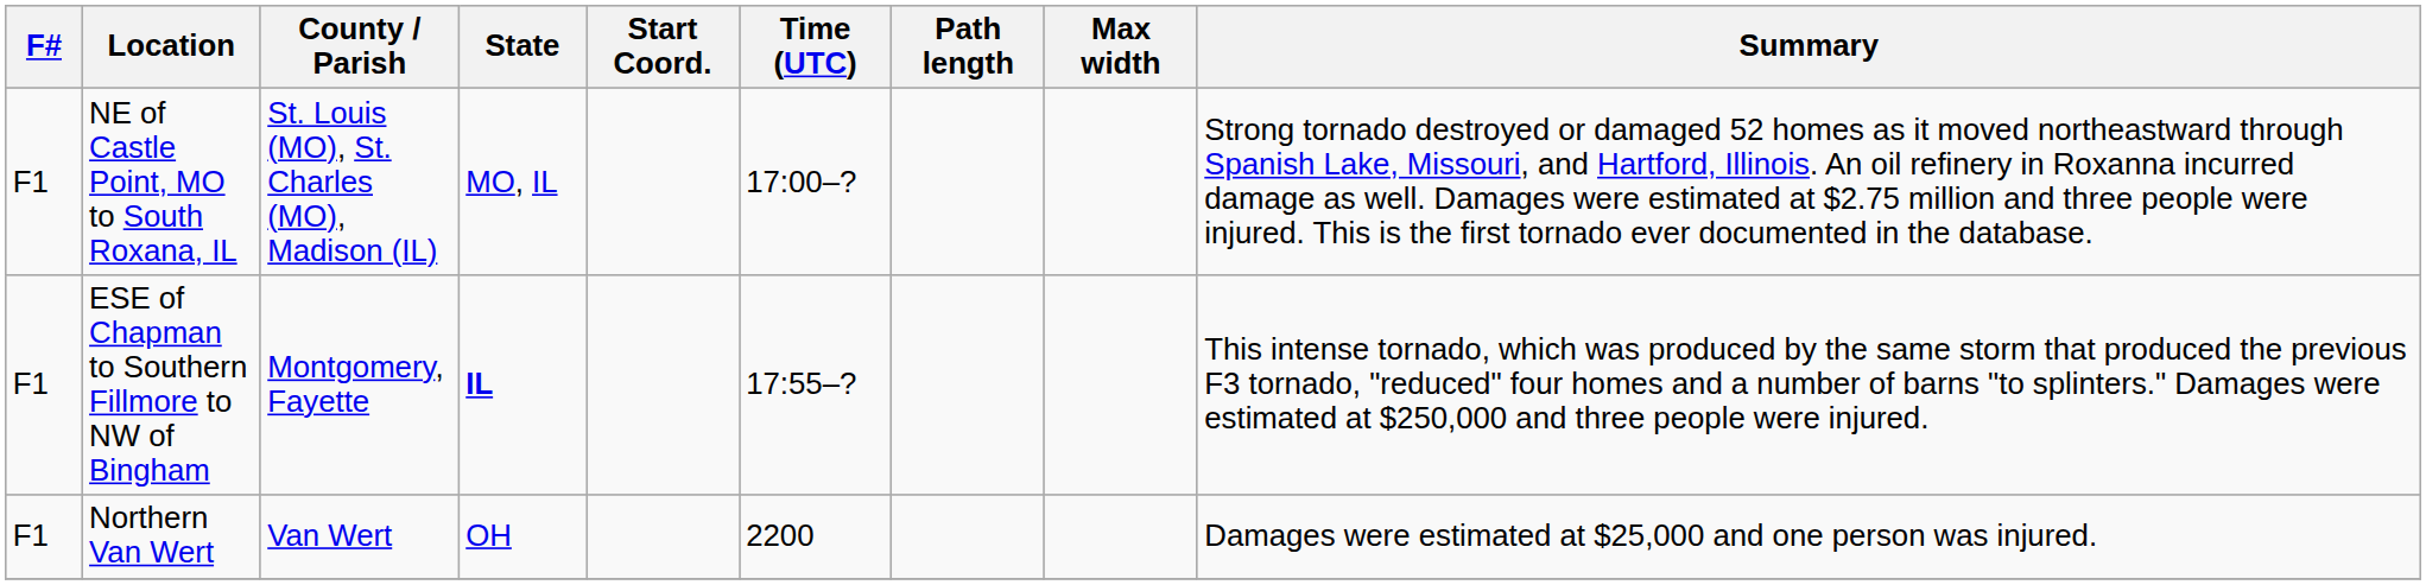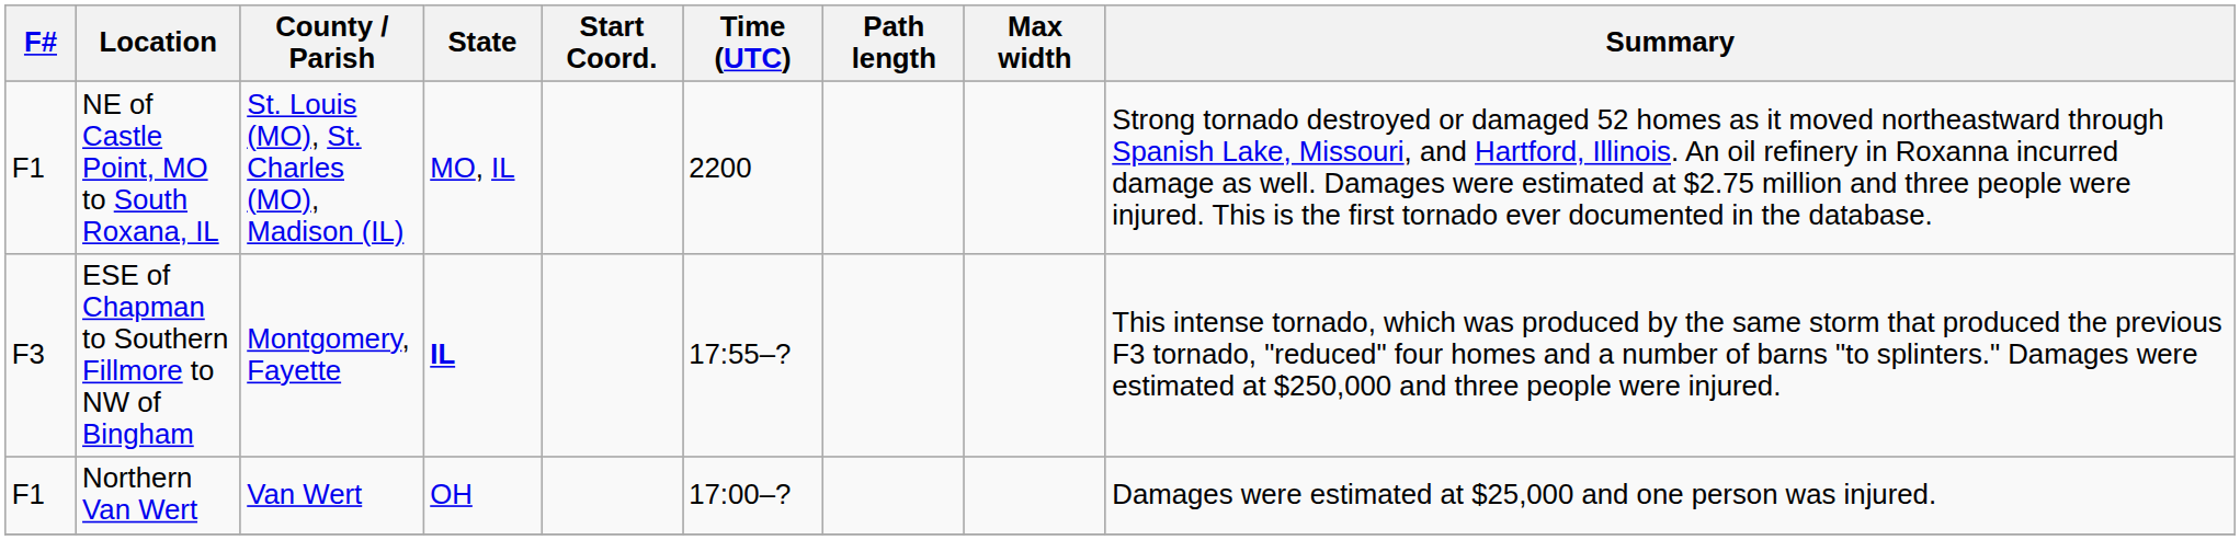NE of Castle Point, MO to South Roxana, IL | Time (UTC): 17:00–? -> 2200
ESE of Chapman to Southern Fillmore to NW of Bingham | F#: F1 -> F3
Northern Van Wert | Time (UTC): 2200 -> 17:00–?
